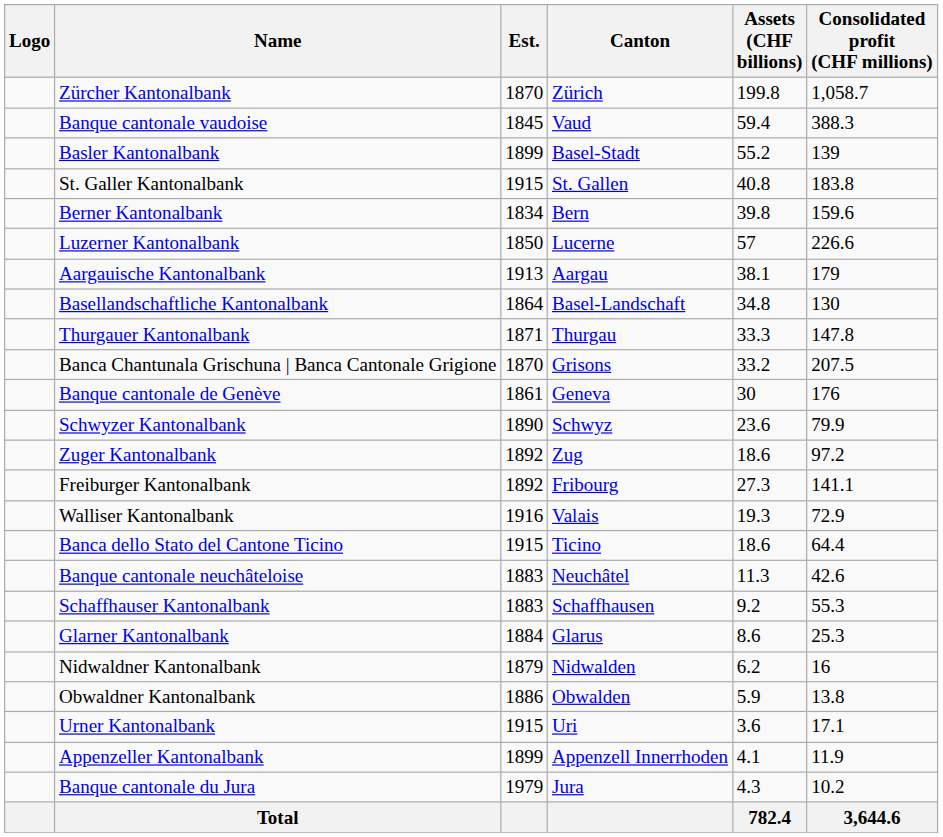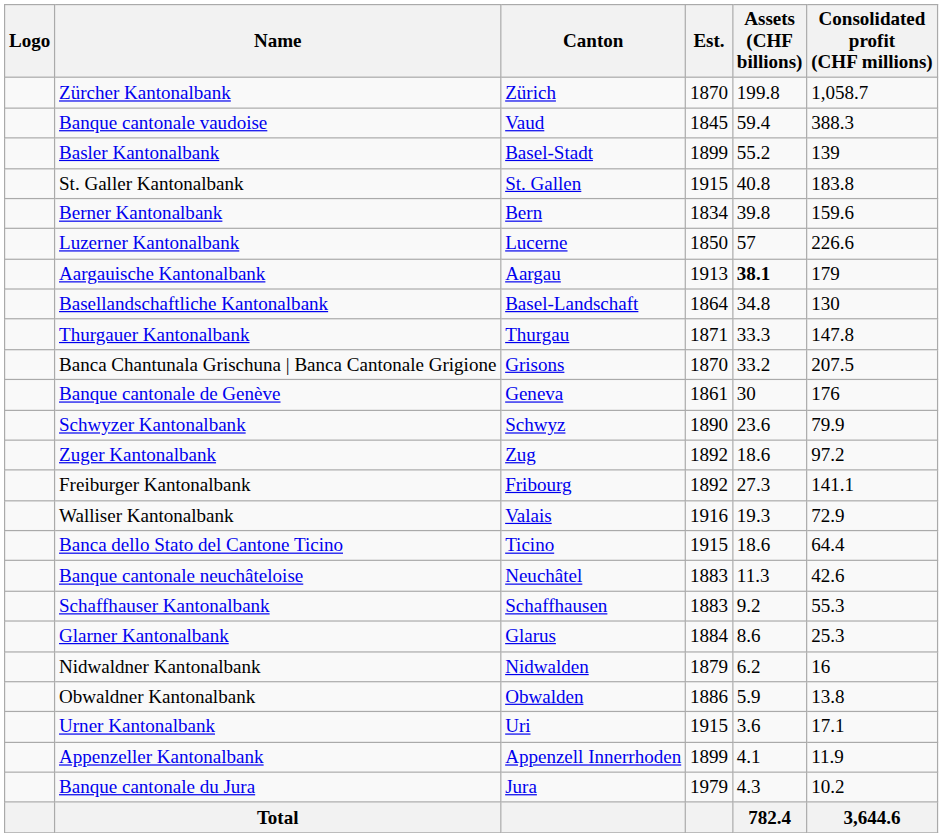columns swapped: Canton <-> Est.
Aargauische Kantonalbank | Assets (CHF billions): normal -> bold
